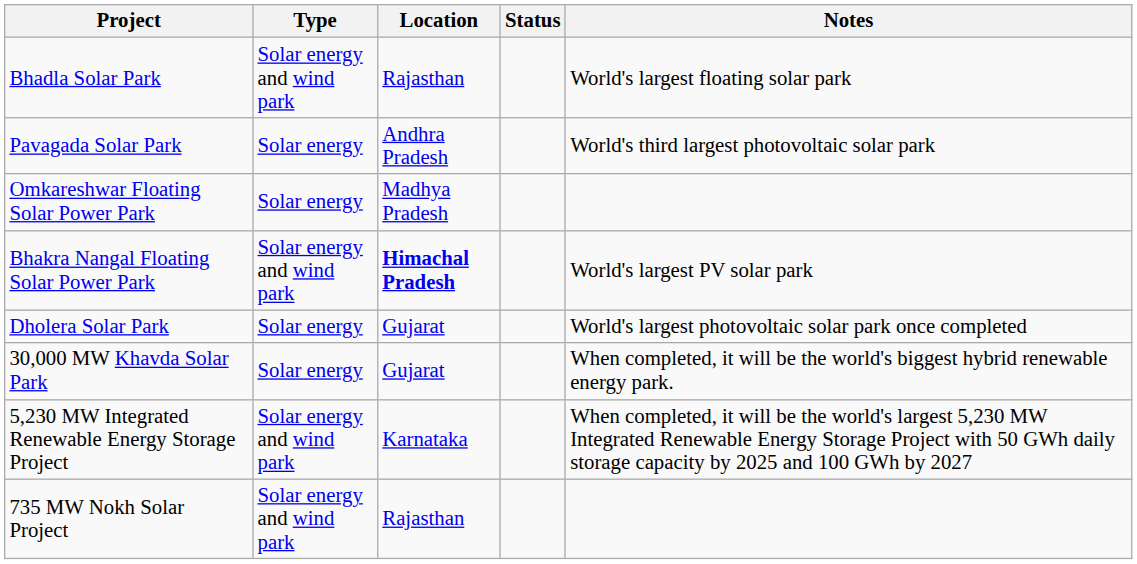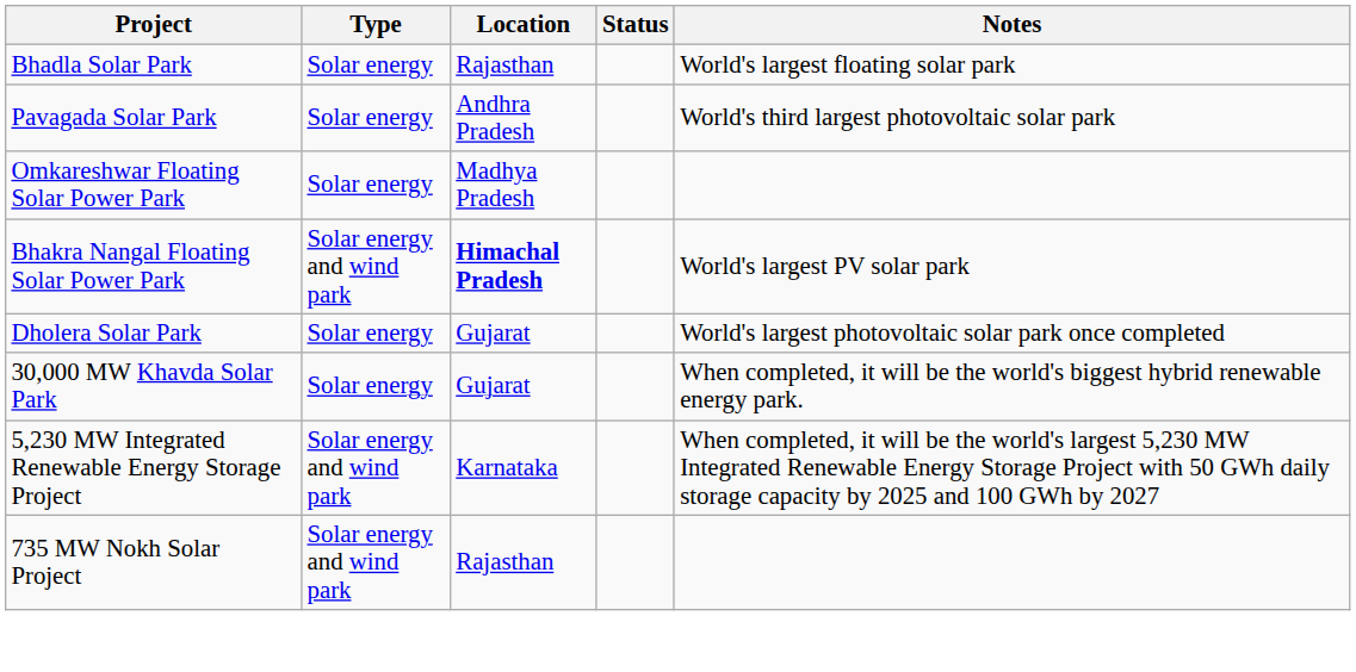Bhadla Solar Park | Type: Solar energy and wind park -> Solar energy
